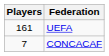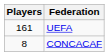CONCACAF | Players: 7 -> 8
